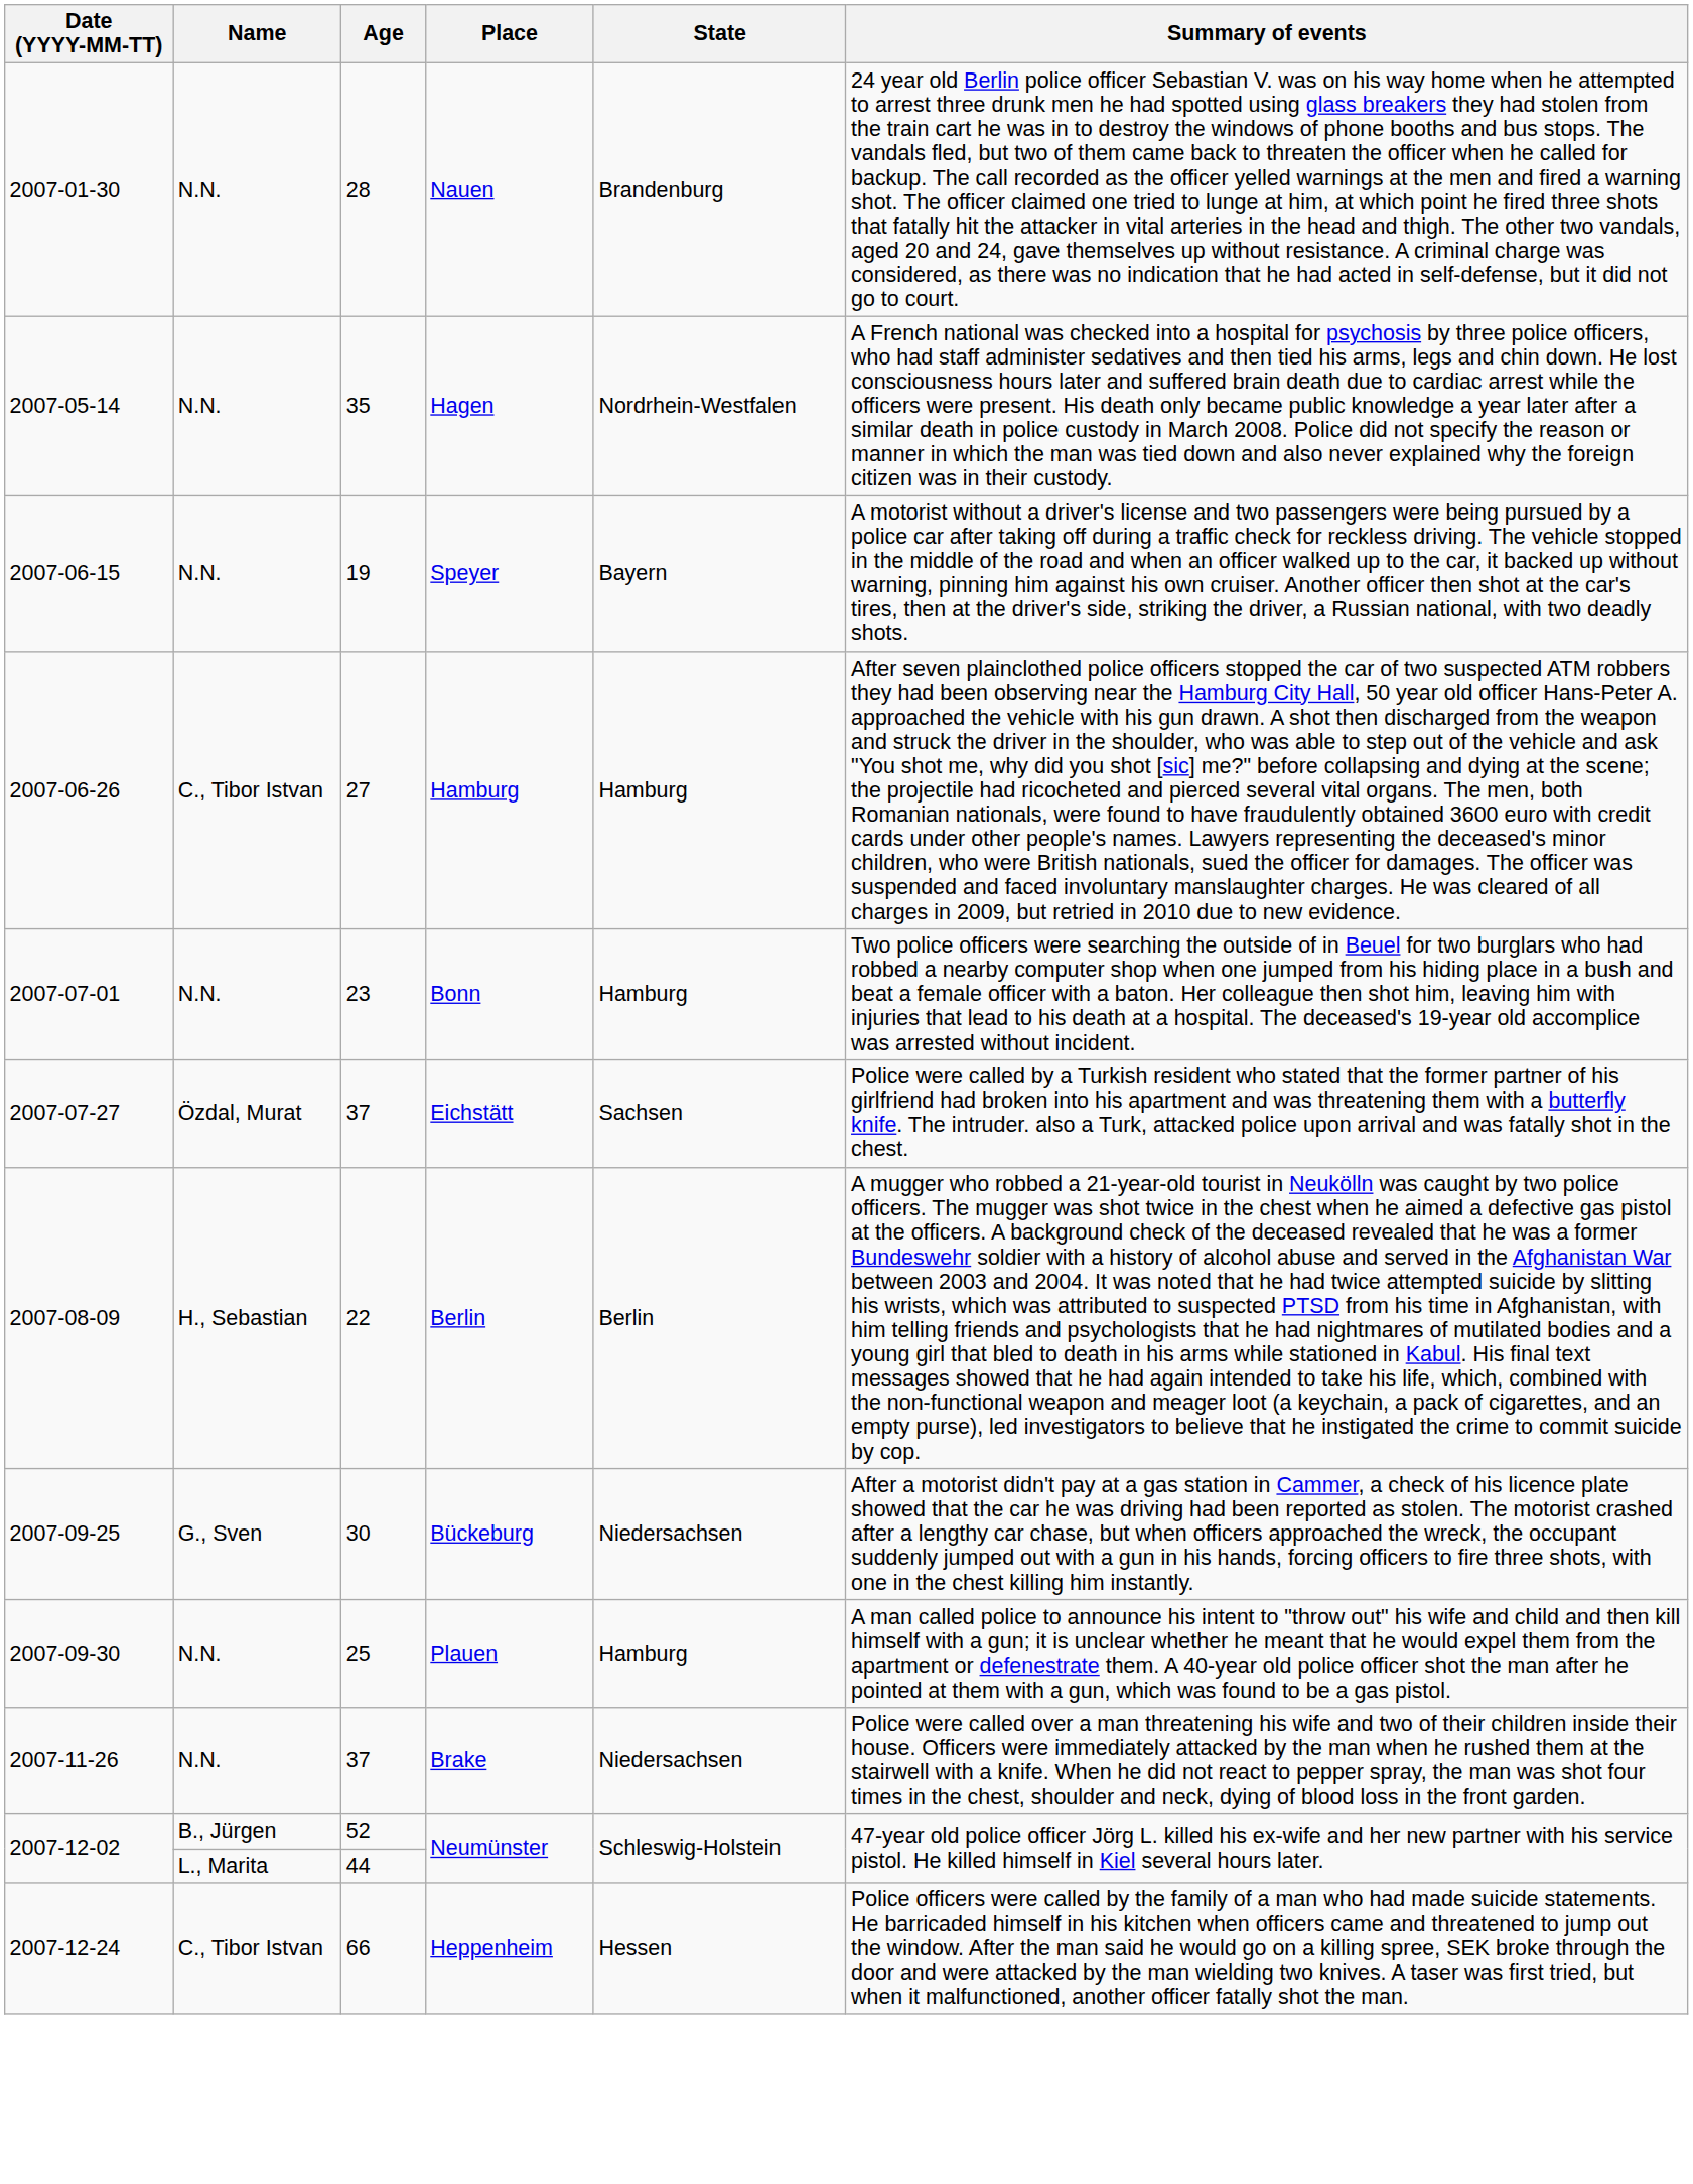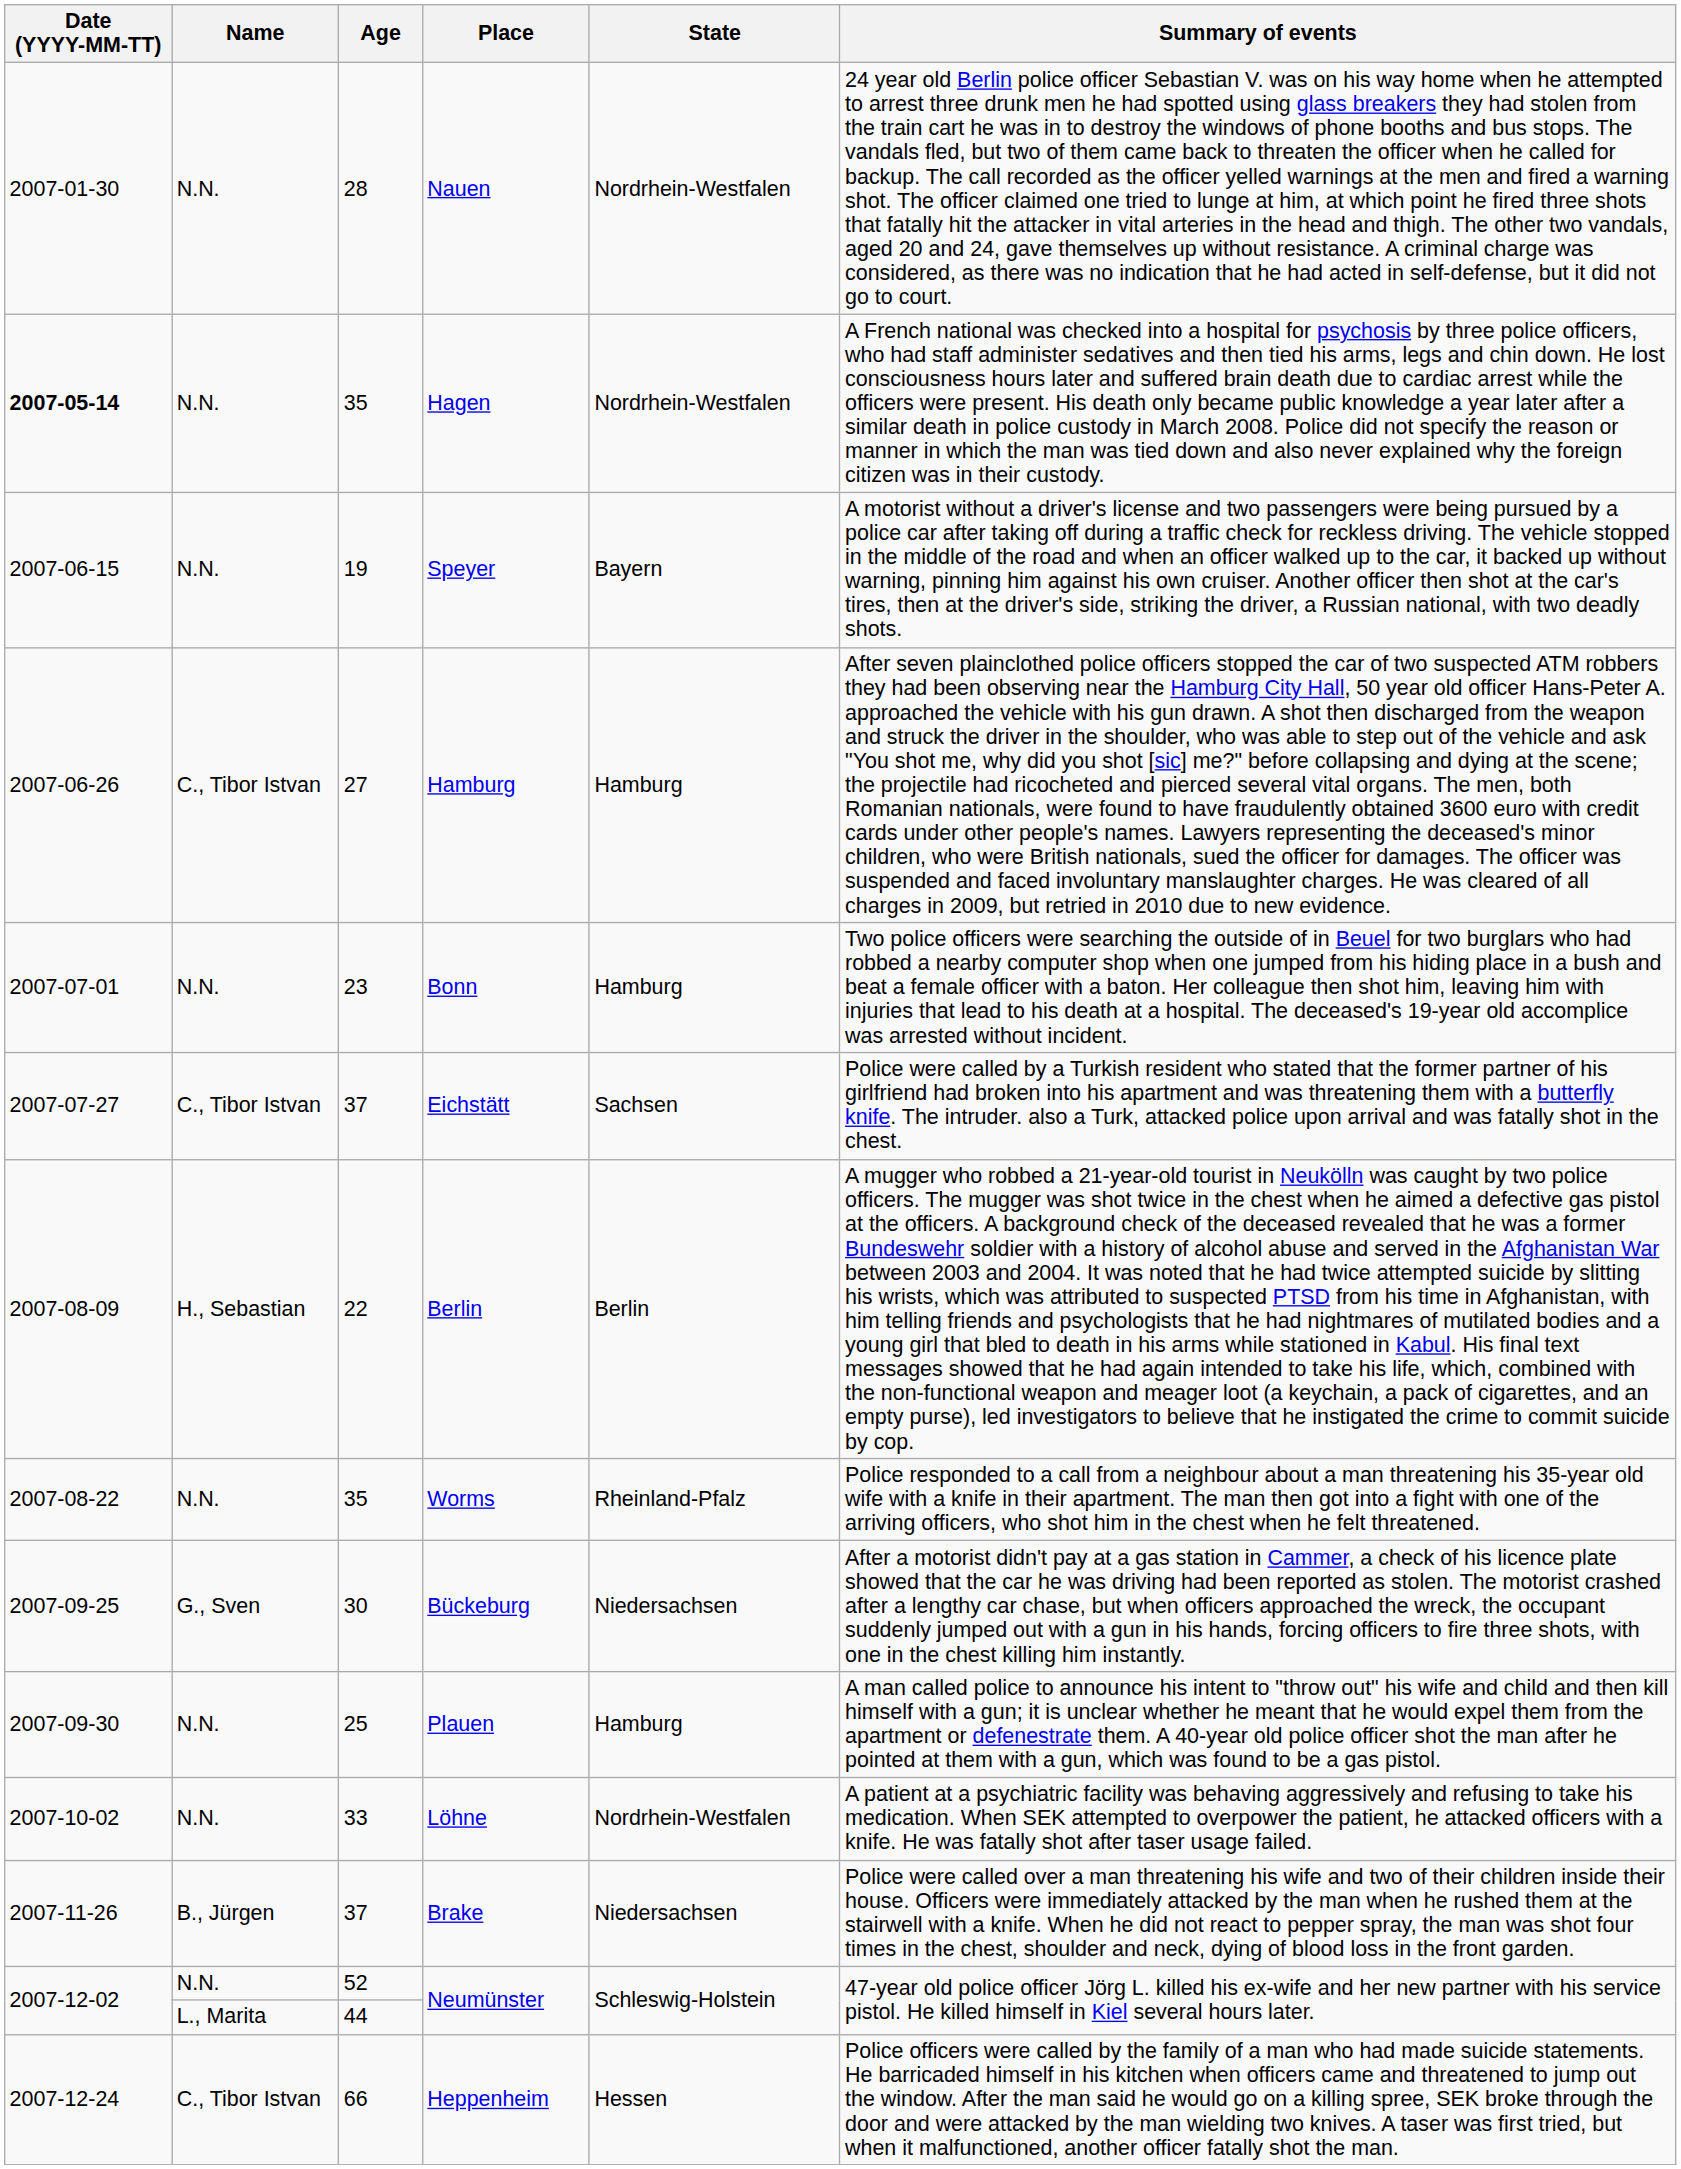Nauen | State: Brandenburg -> Nordrhein-Westfalen
Hagen | Date (YYYY-MM-TT): normal -> bold
Eichstätt | Name: Özdal, Murat -> C., Tibor Istvan
+ row: 2007-08-22 | N.N. | 35 | Worms | Rheinland-Pfalz | Police responded to a call from a neighbour about a man threatening his 35-year old wife with a knife in their apartment. The man then got into a fight with one of the arriving officers, who shot him in the chest when he felt threatened.
+ row: 2007-10-02 | N.N. | 33 | Löhne | Nordrhein-Westfalen | A patient at a psychiatric facility was behaving aggressively and refusing to take his medication. When SEK attempted to overpower the patient, he attacked officers with a knife. He was fatally shot after taser usage failed.
Brake | Name: N.N. -> B., Jürgen
52 / Neumünster | Name: B., Jürgen -> N.N.
